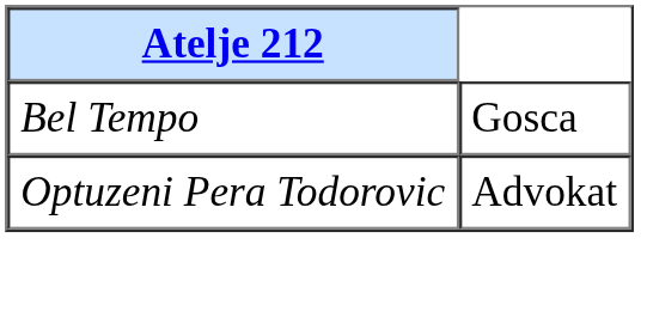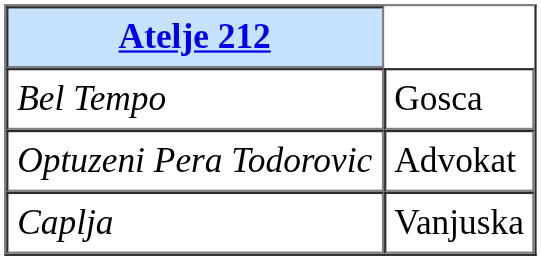+ row: Caplja | Vanjuska
